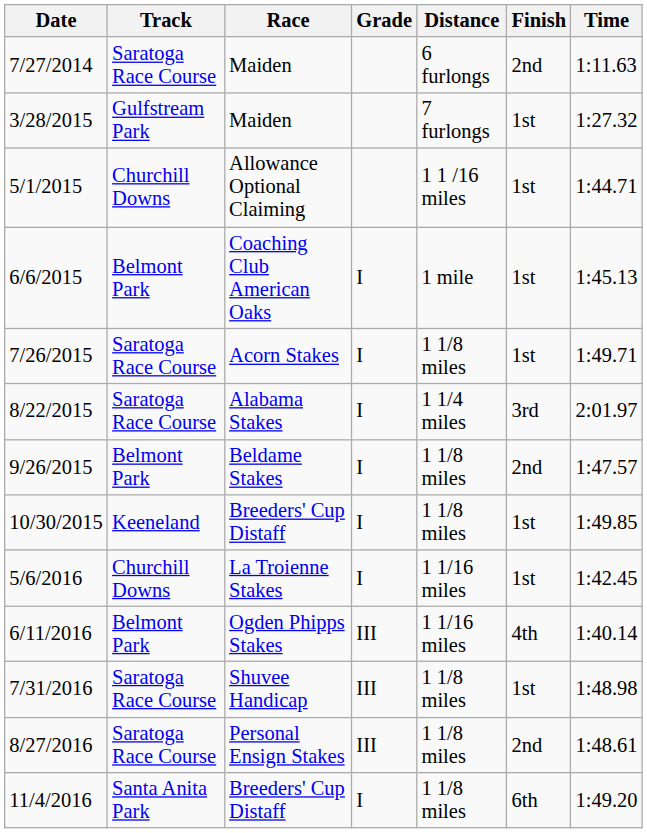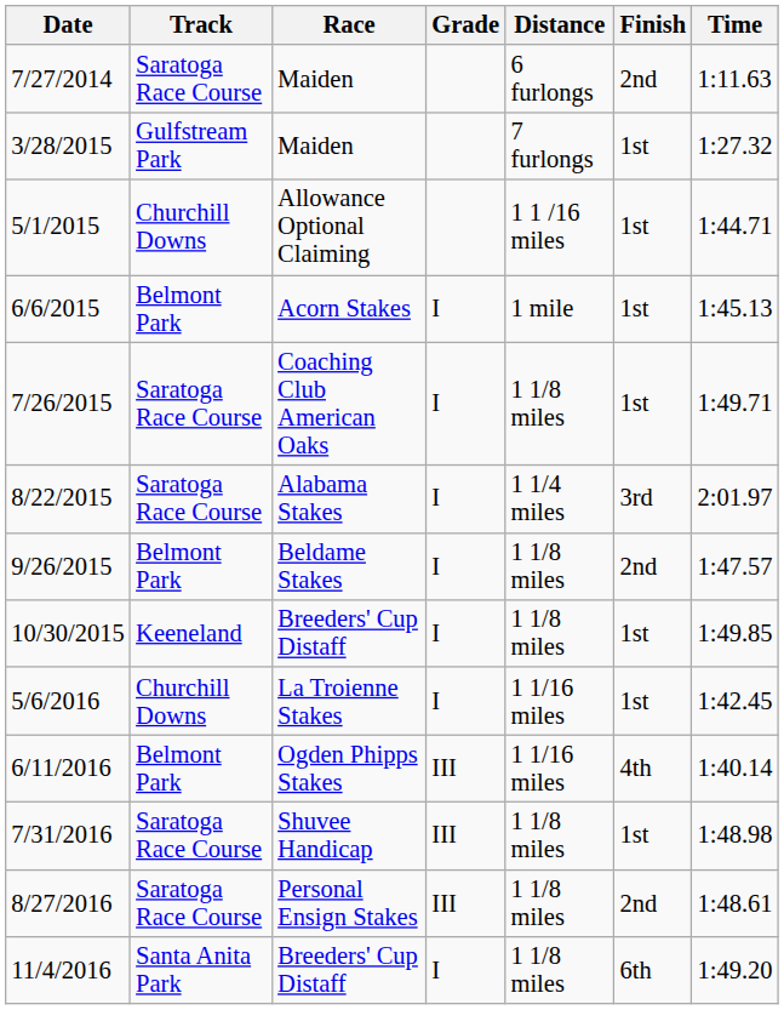6/6/2015 | Race: Coaching Club American Oaks -> Acorn Stakes
7/26/2015 | Race: Acorn Stakes -> Coaching Club American Oaks
